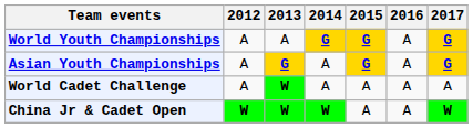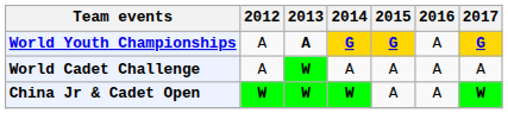World Youth Championships | 2013: normal -> bold
- row: Asian Youth Championships | A | G | A | G | A | G
